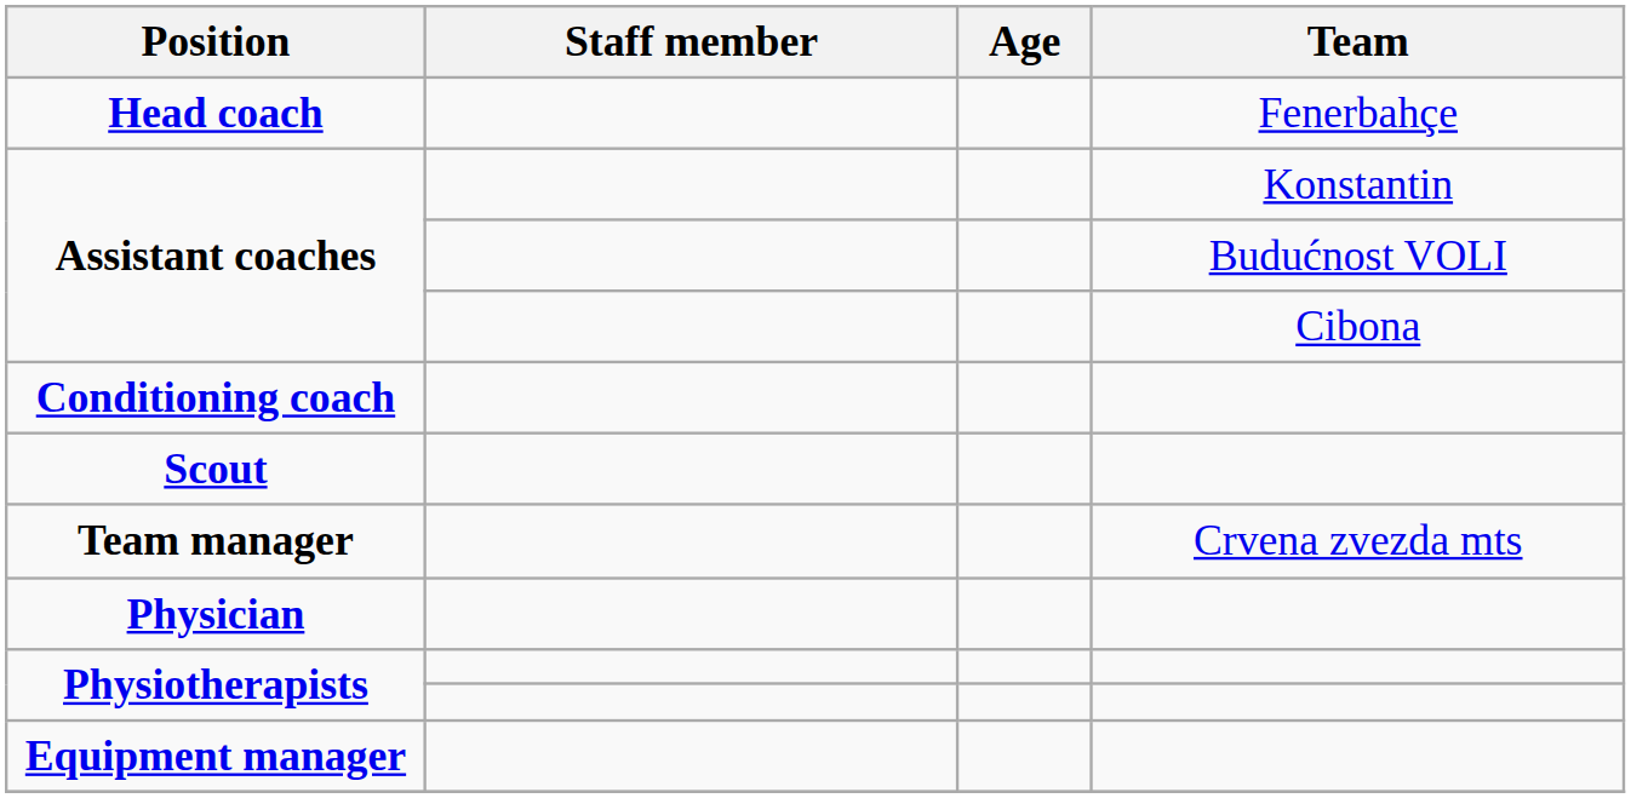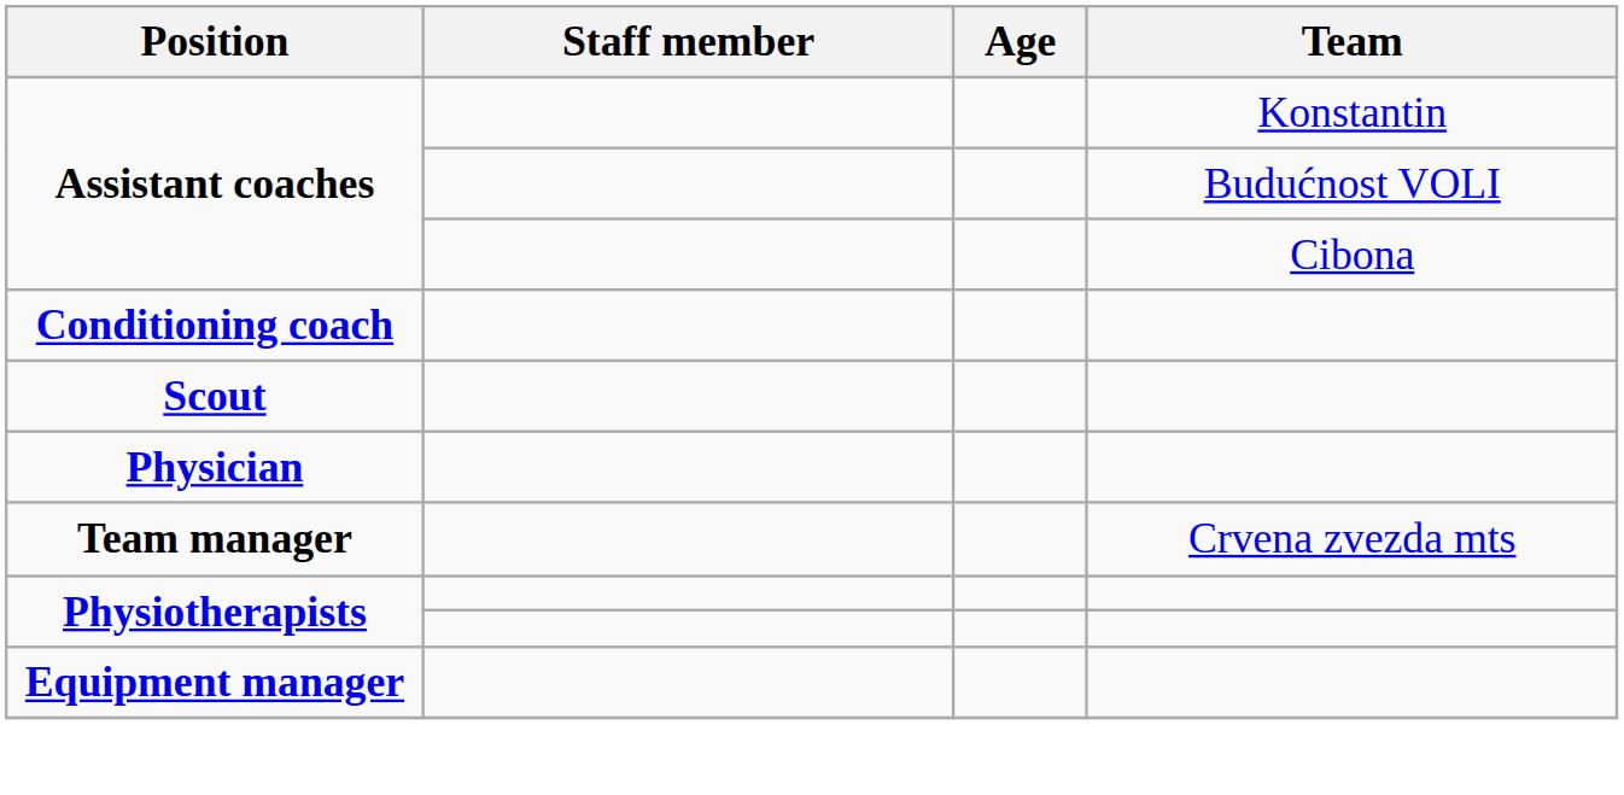- row: Head coach | Fenerbahçe
rows swapped: Team manager <-> Physician
